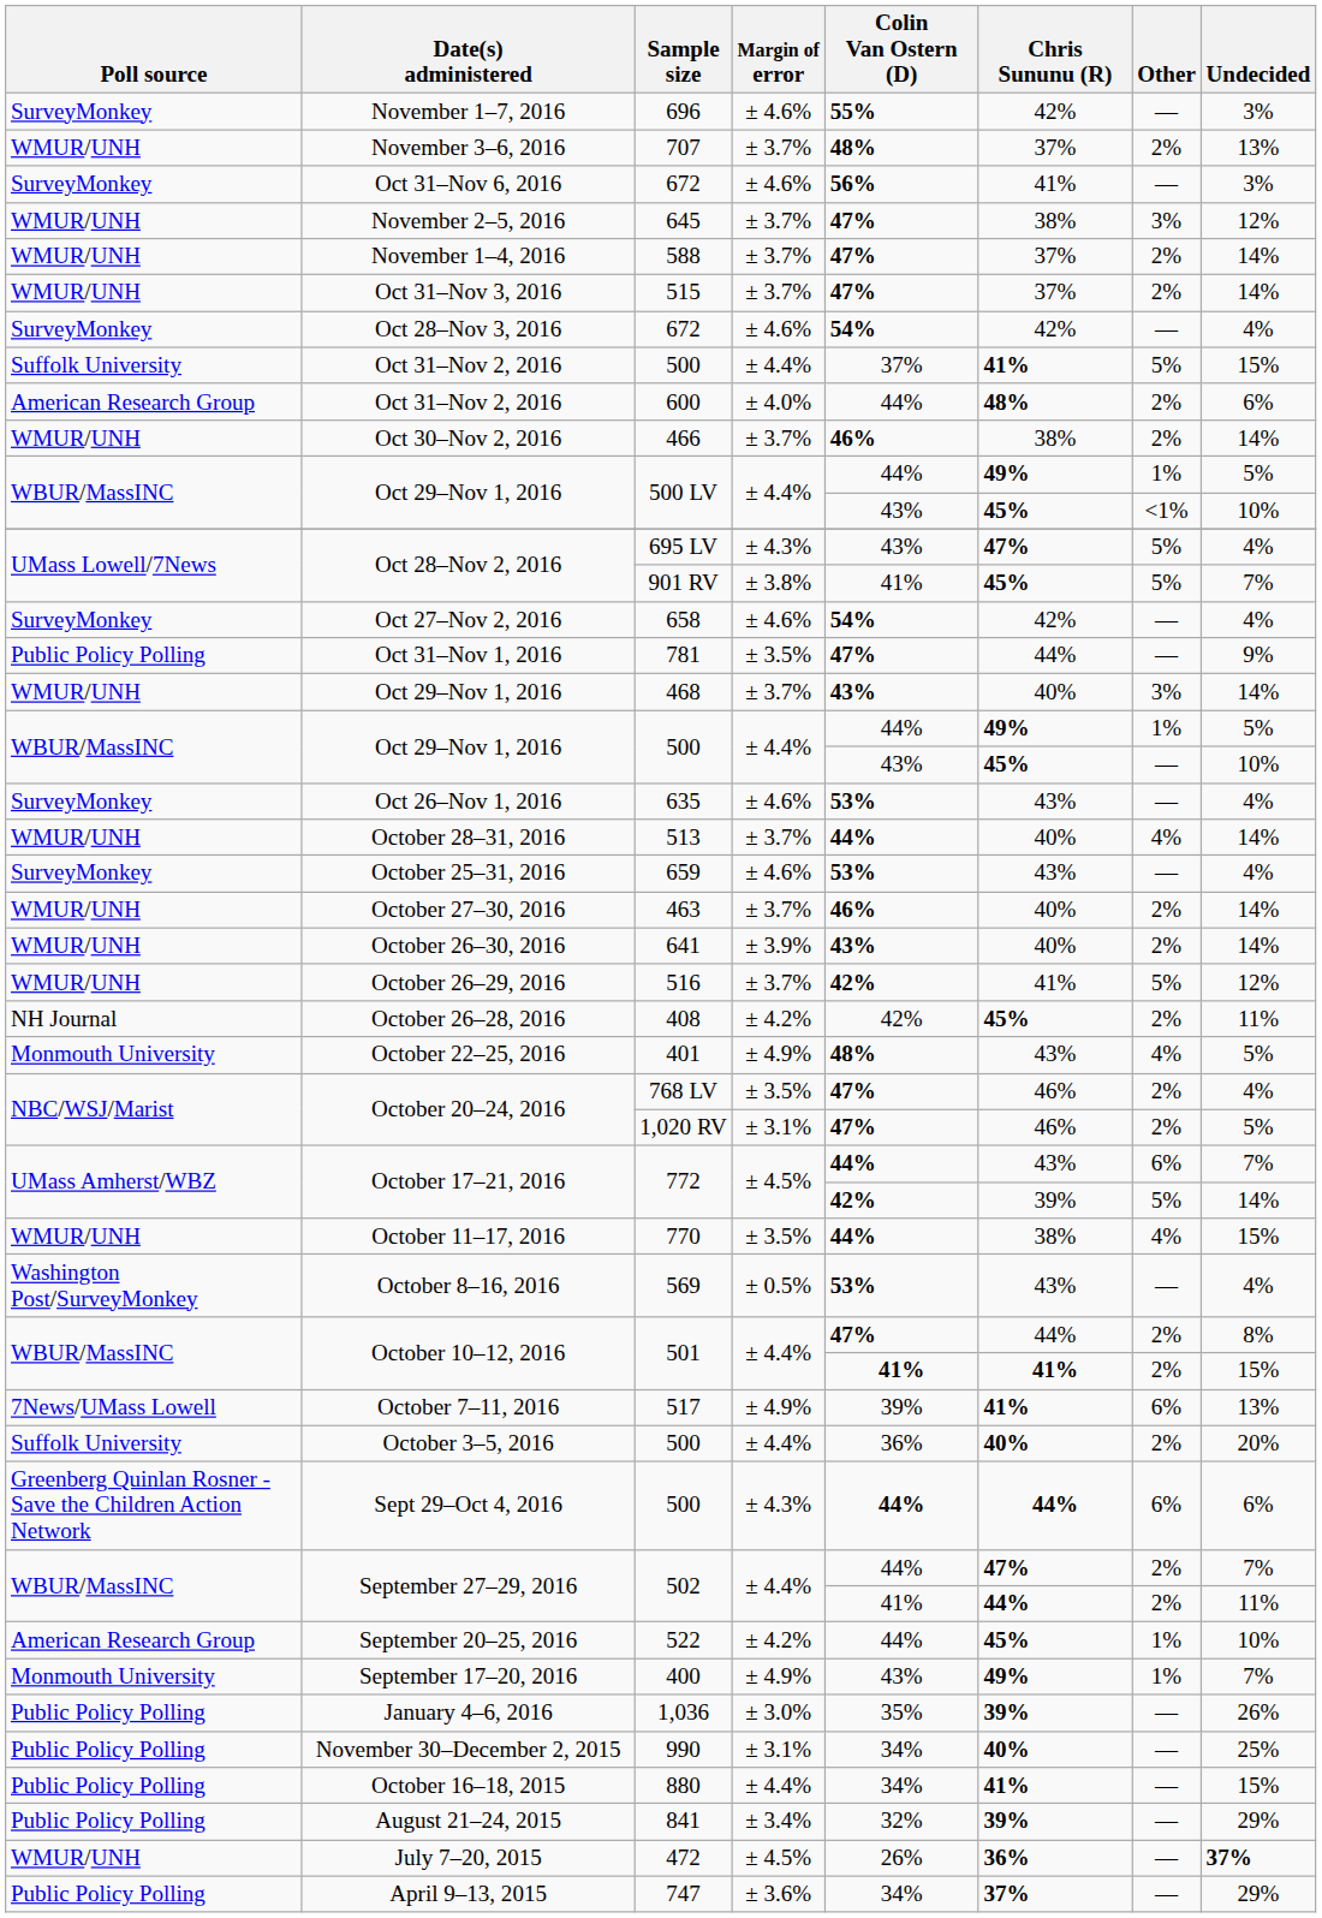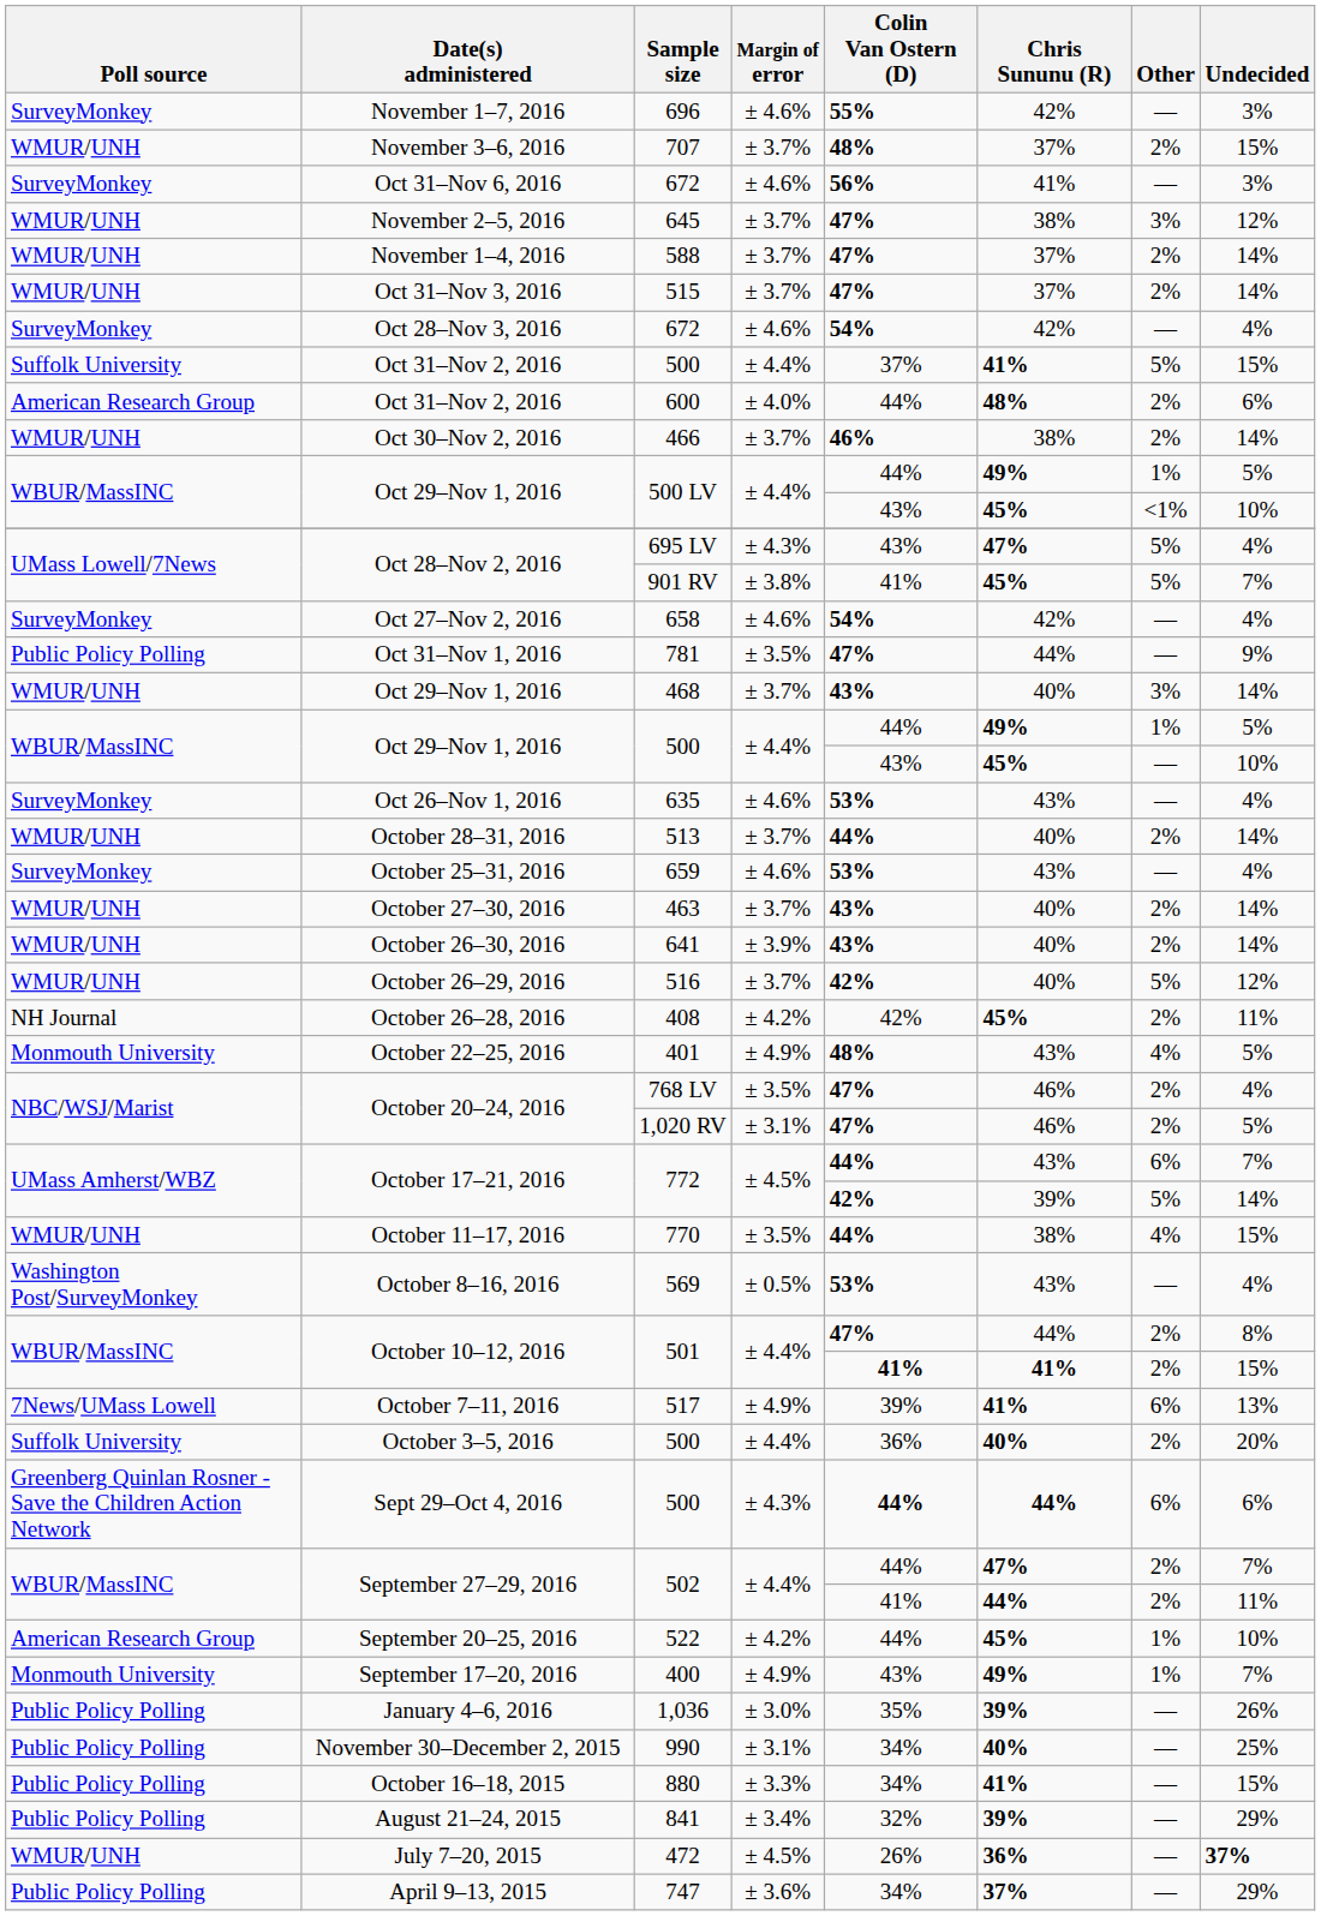707 | Undecided: 13% -> 15%
513 | Other: 4% -> 2%
463 | Colin Van Ostern (D): 46% -> 43%
516 | Chris Sununu (R): 41% -> 40%
880 | Margin of error: ± 4.4% -> ± 3.3%
